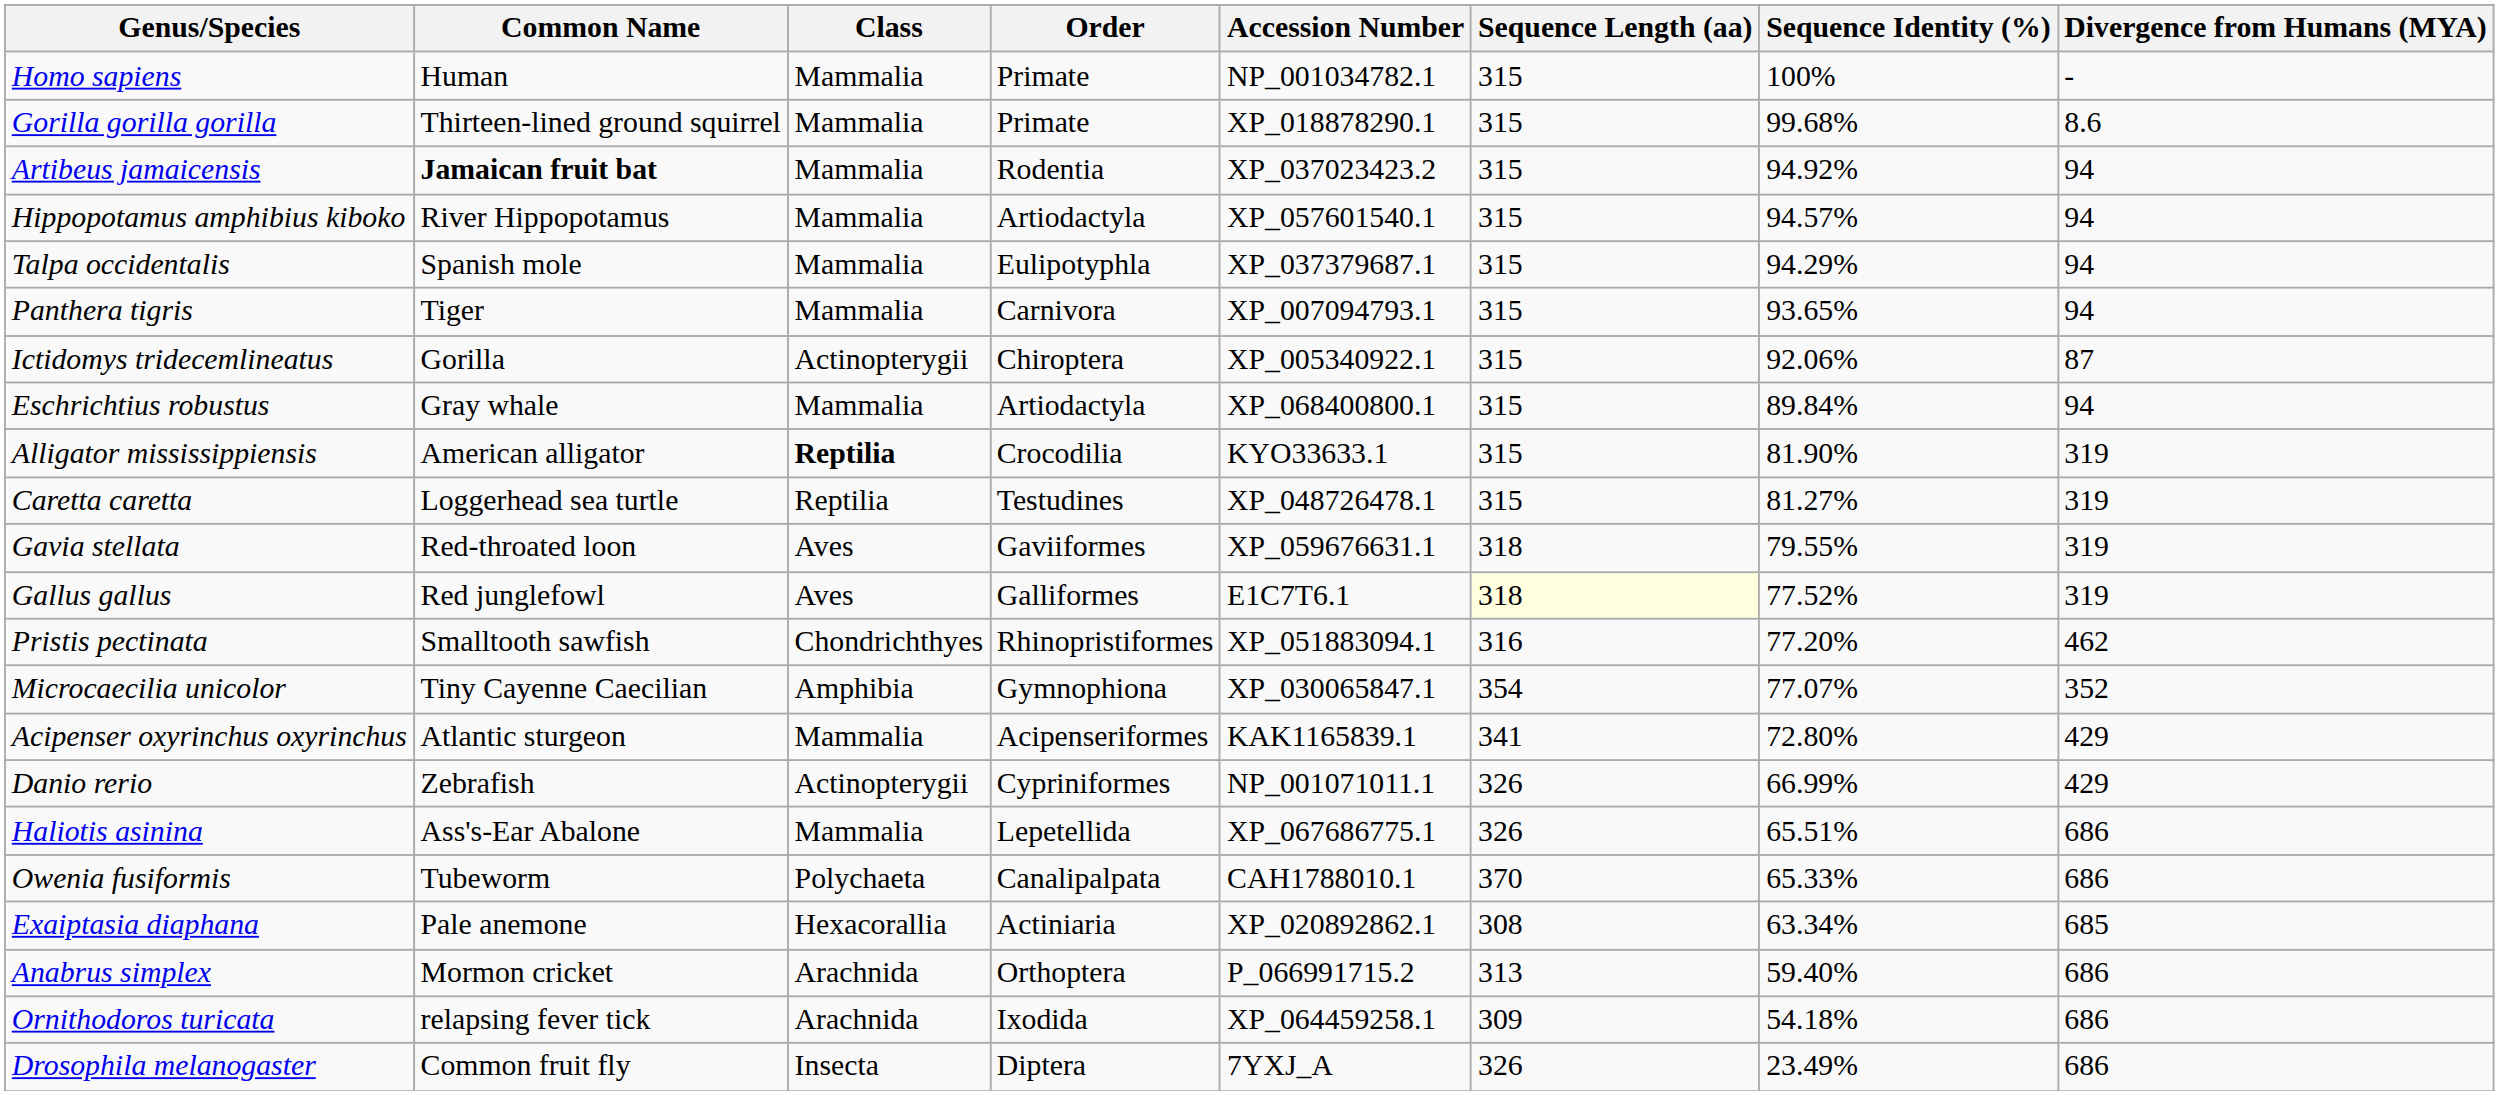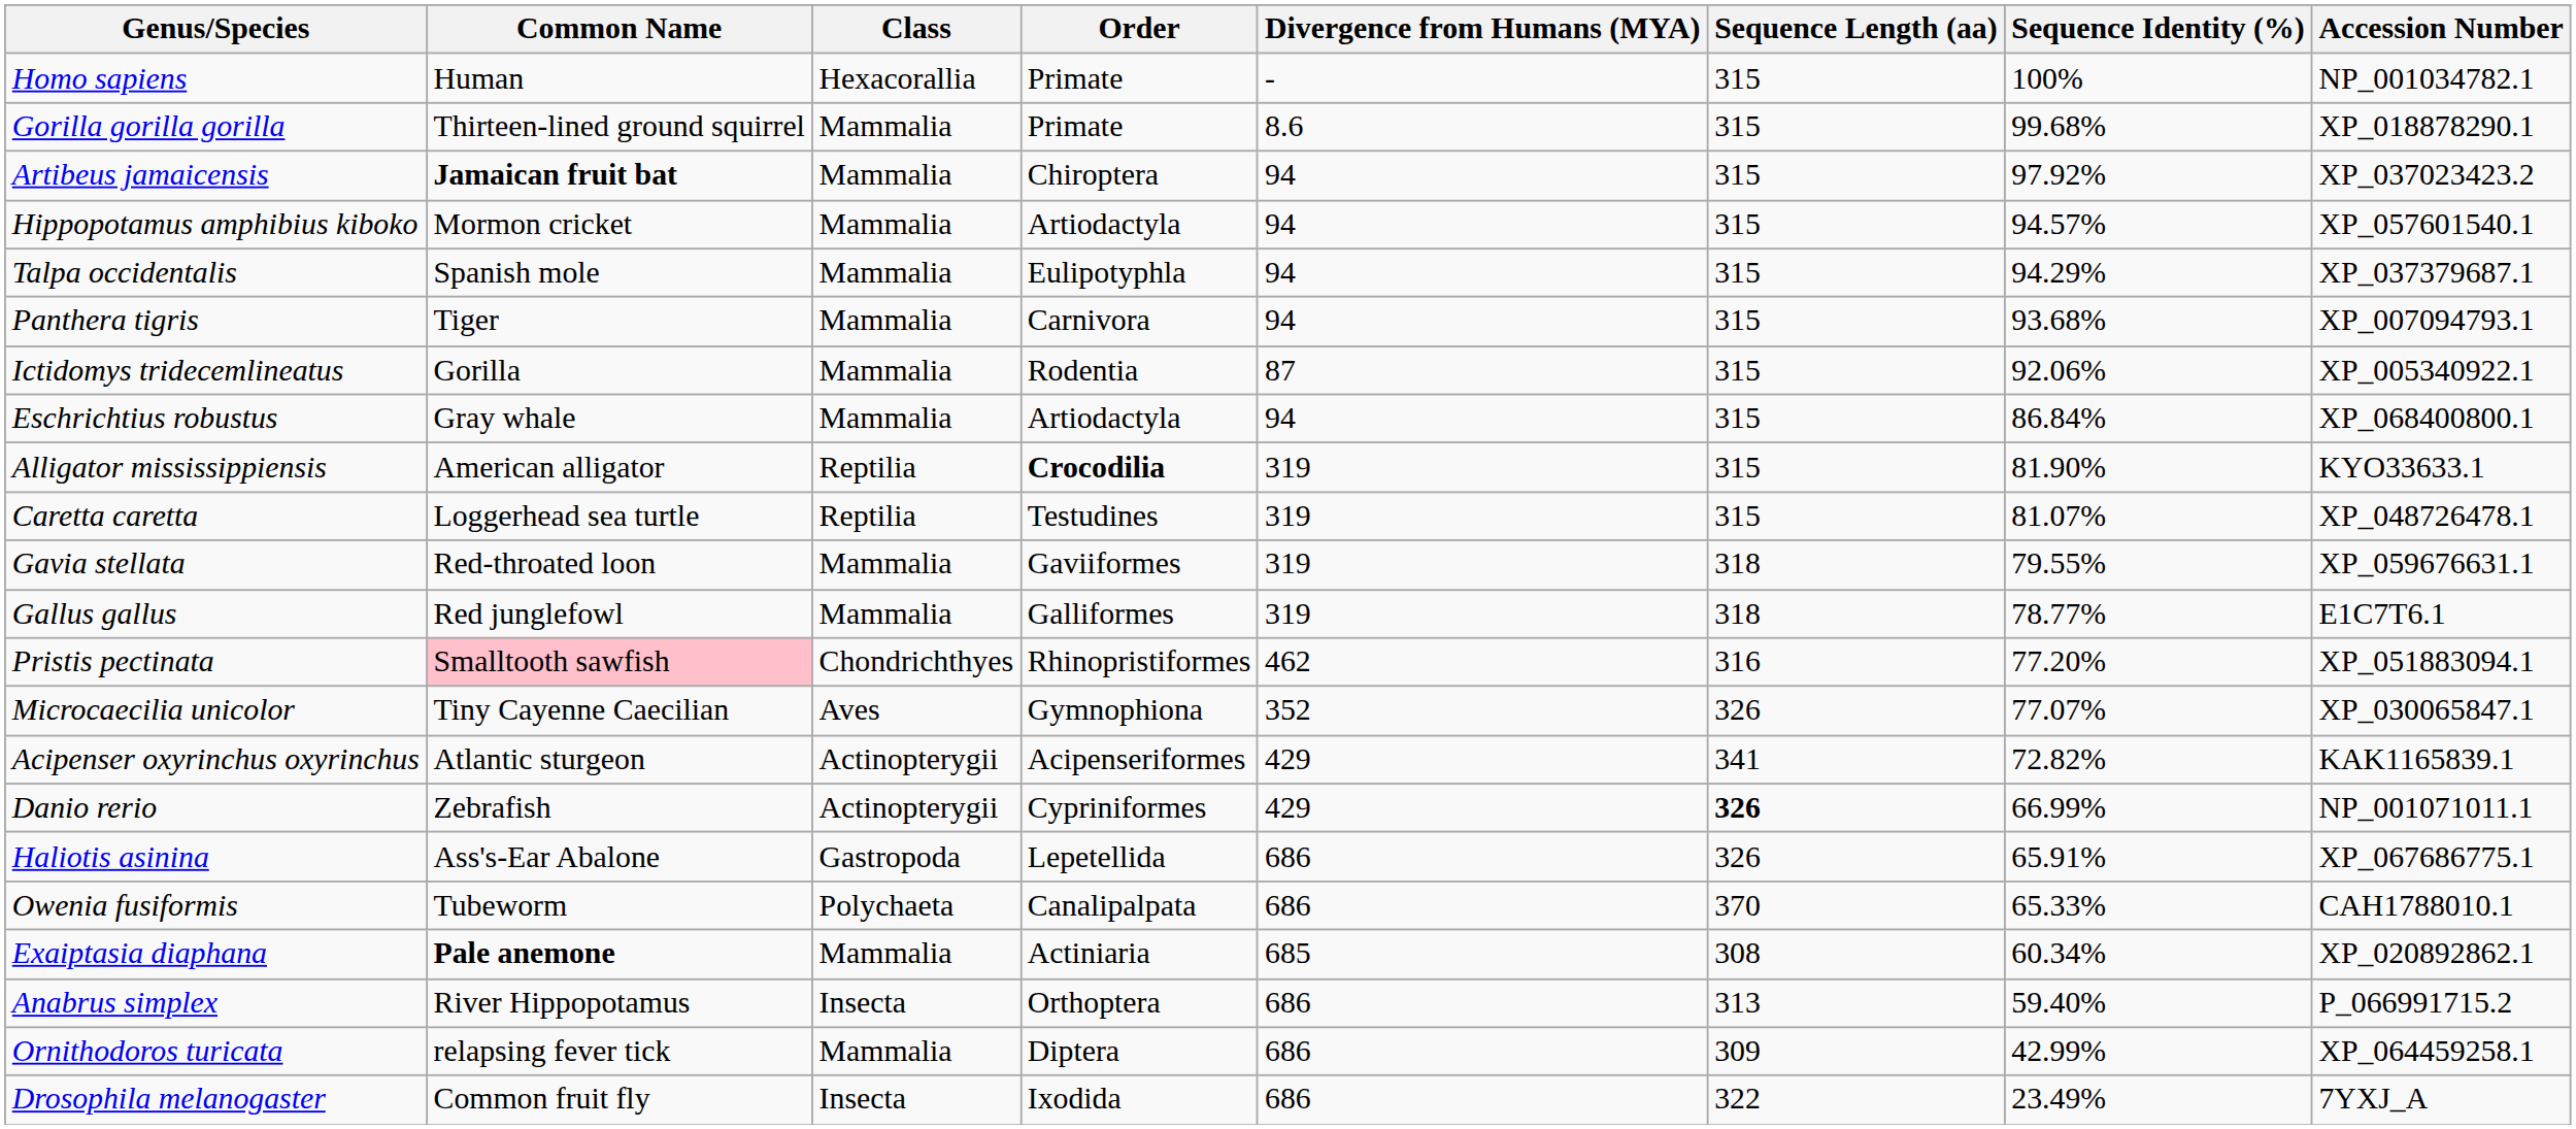columns swapped: Accession Number <-> Divergence from Humans (MYA)
Homo sapiens | Class: Mammalia -> Hexacorallia
Artibeus jamaicensis | Order: Rodentia -> Chiroptera
Artibeus jamaicensis | Sequence Identity (%): 94.92% -> 97.92%
Hippopotamus amphibius kiboko | Common Name: River Hippopotamus -> Mormon cricket
Panthera tigris | Sequence Identity (%): 93.65% -> 93.68%
Ictidomys tridecemlineatus | Class: Actinopterygii -> Mammalia
Ictidomys tridecemlineatus | Order: Chiroptera -> Rodentia
Eschrichtius robustus | Sequence Identity (%): 89.84% -> 86.84%
Alligator mississippiensis | Class: bold -> normal
Alligator mississippiensis | Order: normal -> bold
Caretta caretta | Sequence Identity (%): 81.27% -> 81.07%
Gavia stellata | Class: Aves -> Mammalia
Gallus gallus | Class: Aves -> Mammalia
Gallus gallus | Sequence Length (aa): lightyellow background -> no background
Gallus gallus | Sequence Identity (%): 77.52% -> 78.77%
Pristis pectinata | Common Name: no background -> pink background
Microcaecilia unicolor | Class: Amphibia -> Aves
Microcaecilia unicolor | Sequence Length (aa): 354 -> 326
Acipenser oxyrinchus oxyrinchus | Class: Mammalia -> Actinopterygii
Acipenser oxyrinchus oxyrinchus | Sequence Identity (%): 72.80% -> 72.82%
Danio rerio | Sequence Length (aa): normal -> bold
Haliotis asinina | Class: Mammalia -> Gastropoda
Haliotis asinina | Sequence Identity (%): 65.51% -> 65.91%
Exaiptasia diaphana | Common Name: normal -> bold
Exaiptasia diaphana | Class: Hexacorallia -> Mammalia
Exaiptasia diaphana | Sequence Identity (%): 63.34% -> 60.34%
Anabrus simplex | Common Name: Mormon cricket -> River Hippopotamus
Anabrus simplex | Class: Arachnida -> Insecta
Ornithodoros turicata | Class: Arachnida -> Mammalia
Ornithodoros turicata | Order: Ixodida -> Diptera
Ornithodoros turicata | Sequence Identity (%): 54.18% -> 42.99%
Drosophila melanogaster | Order: Diptera -> Ixodida
Drosophila melanogaster | Sequence Length (aa): 326 -> 322
